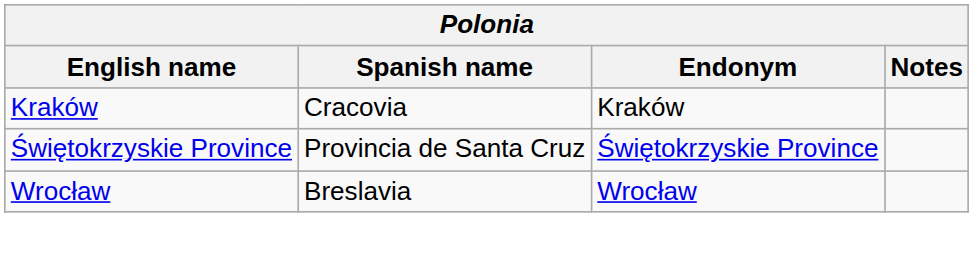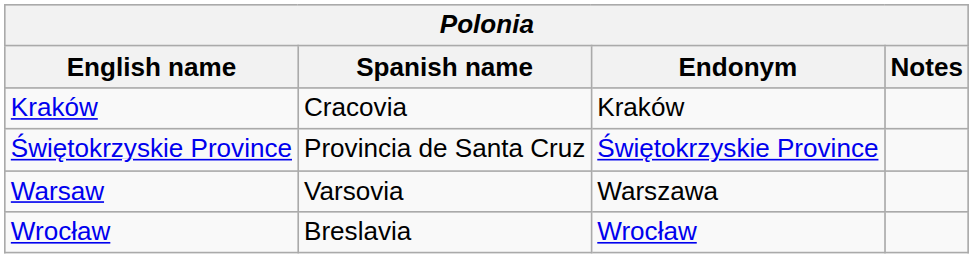+ row: Warsaw | Varsovia | Warszawa
